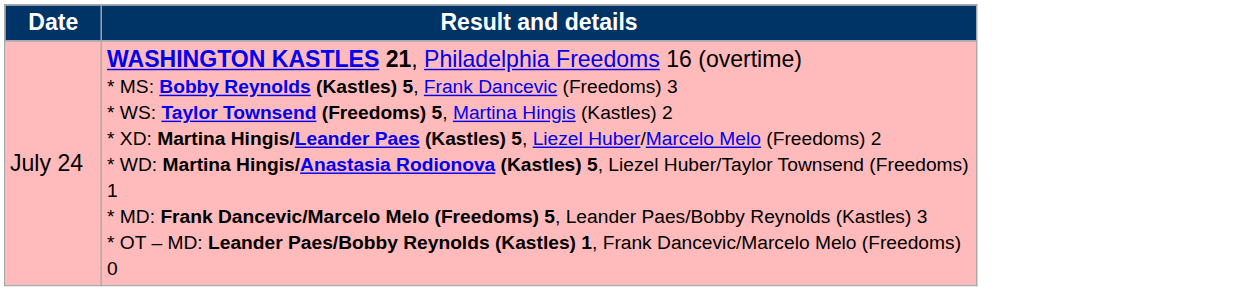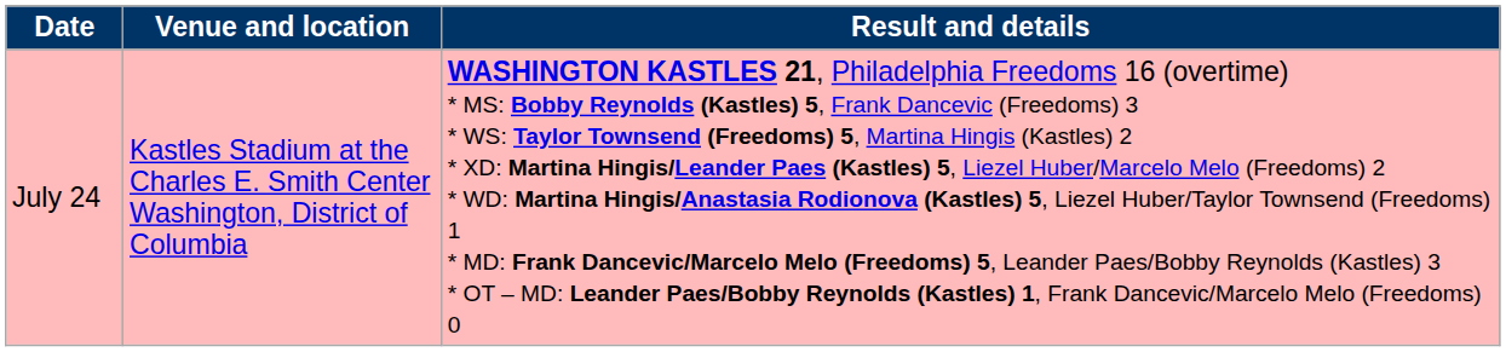+ column: Venue and location | Kastles Stadium at the Charles E. Smith Center Washington, District of Columbia
